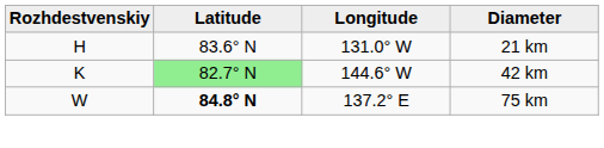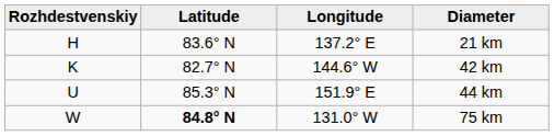21 km | Longitude: 131.0° W -> 137.2° E
42 km | Latitude: lightgreen background -> no background
+ row: U | 85.3° N | 151.9° E | 44 km
75 km | Longitude: 137.2° E -> 131.0° W
